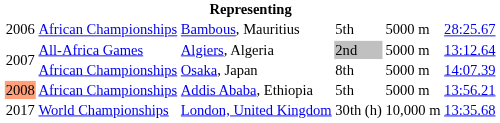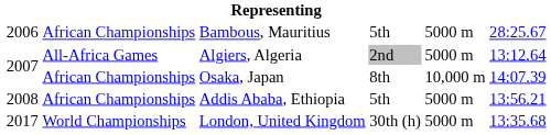Osaka, Japan | column 5: 5000 m -> 10,000 m
Addis Ababa, Ethiopia | column 1: lightsalmon background -> no background
London, United Kingdom | column 5: 10,000 m -> 5000 m
